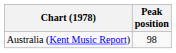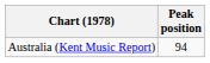Australia (Kent Music Report) | Peak position: 98 -> 94
